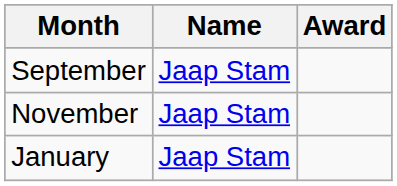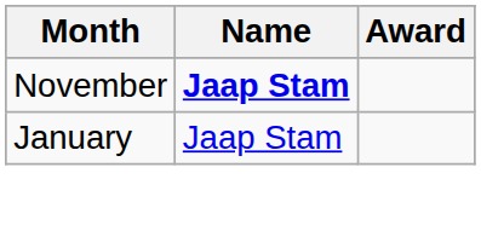- row: September | Jaap Stam
November | Name: normal -> bold
